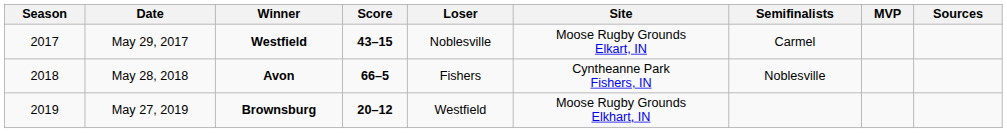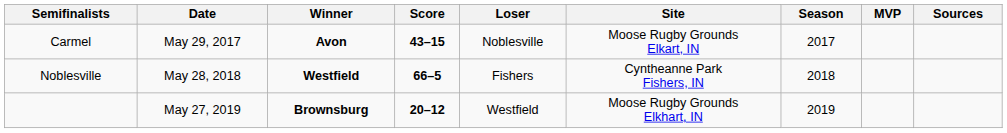columns swapped: Season <-> Semifinalists
May 29, 2017 | Winner: Westfield -> Avon
May 28, 2018 | Winner: Avon -> Westfield
